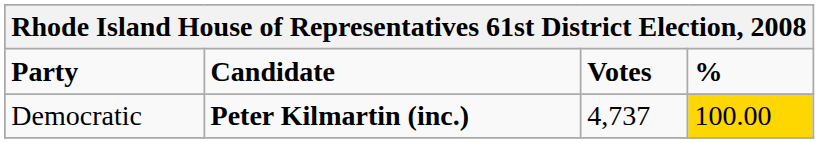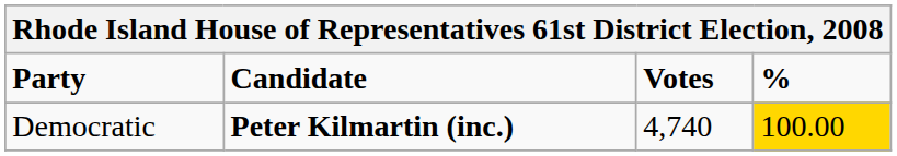Democratic | Votes: 4,737 -> 4,740
